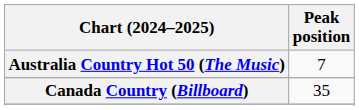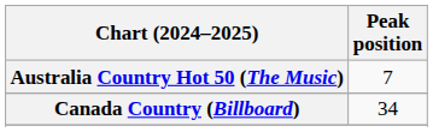Canada Country (Billboard) | Peak position: 35 -> 34
